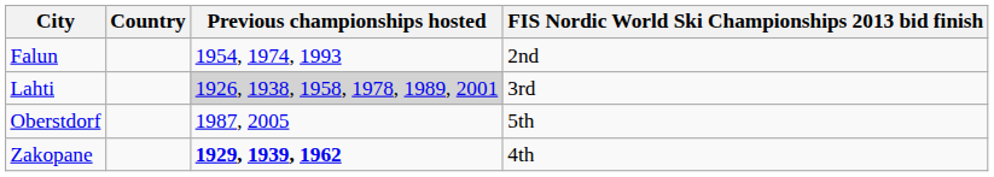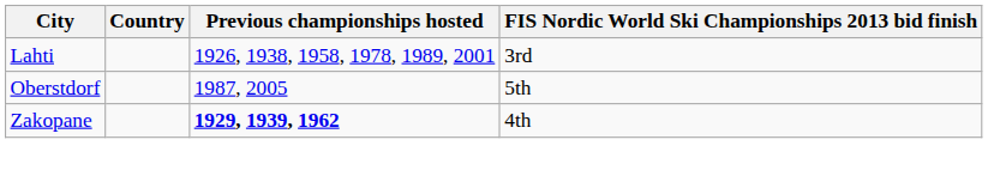- row: Falun | 1954, 1974, 1993 | 2nd
Lahti | Previous championships hosted: lightgrey background -> no background
